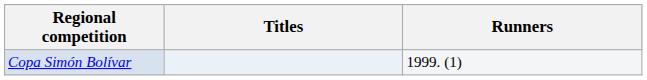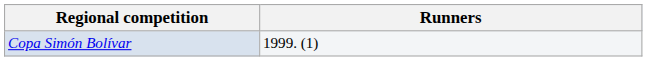- column: Titles
